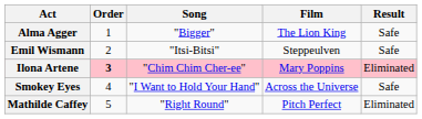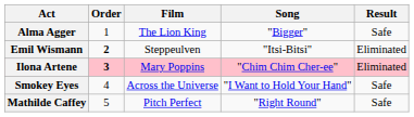columns swapped: Song <-> Film
Emil Wismann | Order: normal -> bold
Emil Wismann | Result: Safe -> Eliminated
Mathilde Caffey | Result: Eliminated -> Safe
